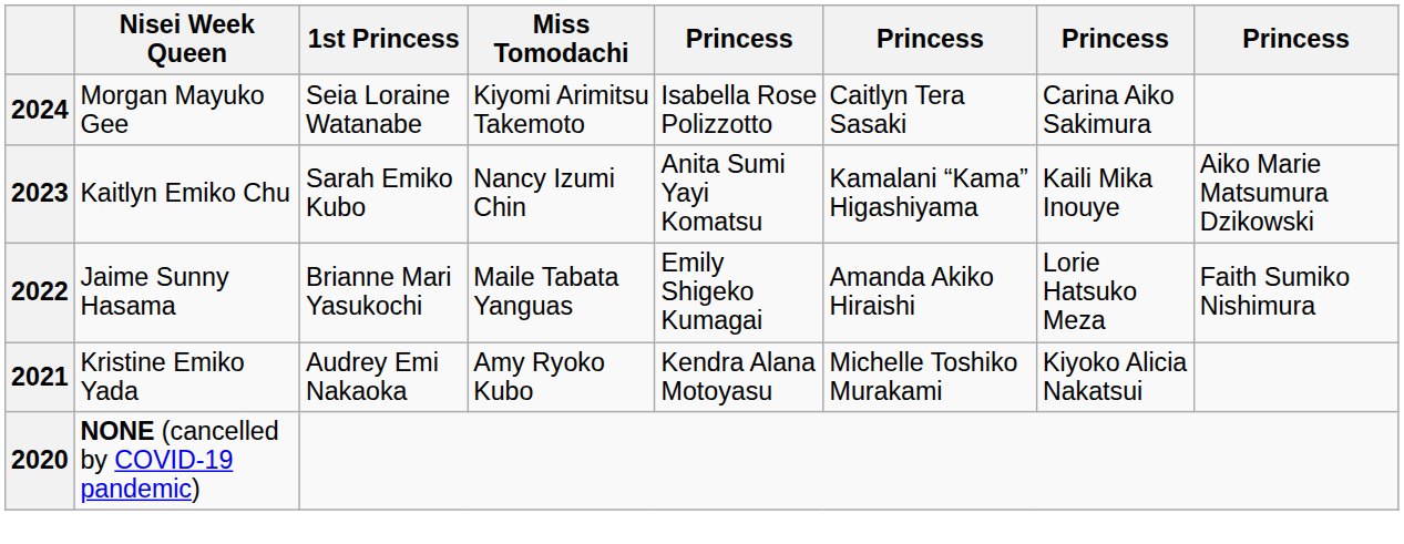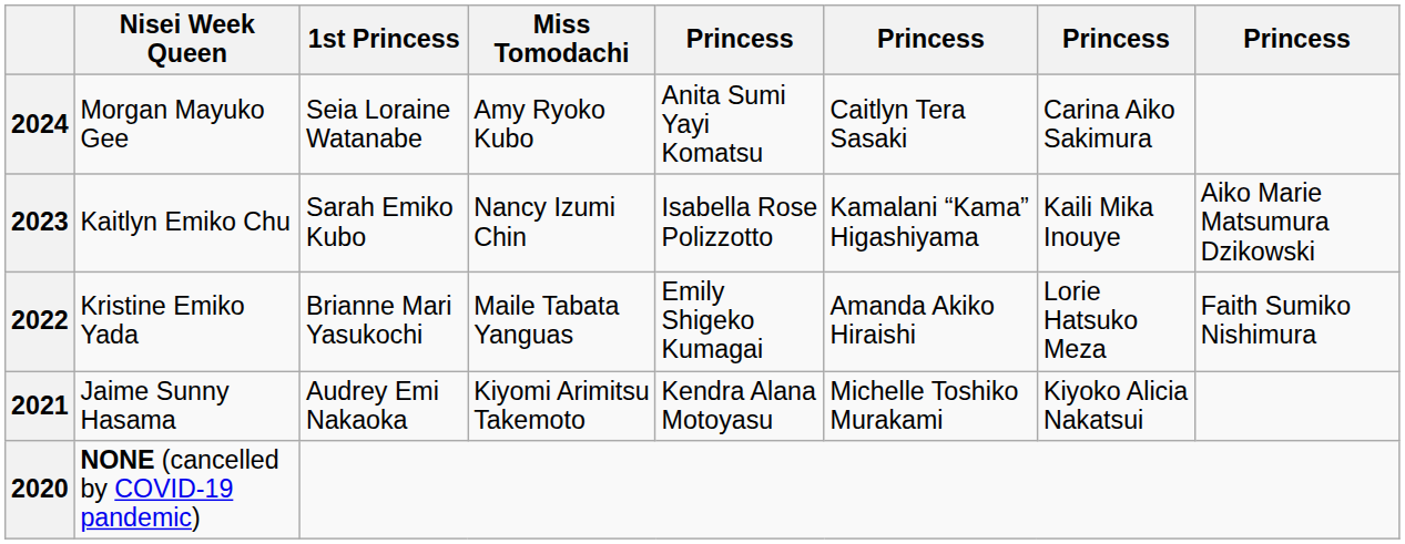2024 | Miss Tomodachi: Kiyomi Arimitsu Takemoto -> Amy Ryoko Kubo
2024 | column 5: Isabella Rose Polizzotto -> Anita Sumi Yayi Komatsu
2023 | column 5: Anita Sumi Yayi Komatsu -> Isabella Rose Polizzotto
2022 | Nisei Week Queen: Jaime Sunny Hasama -> Kristine Emiko Yada
2021 | Nisei Week Queen: Kristine Emiko Yada -> Jaime Sunny Hasama
2021 | Miss Tomodachi: Amy Ryoko Kubo -> Kiyomi Arimitsu Takemoto
